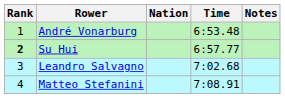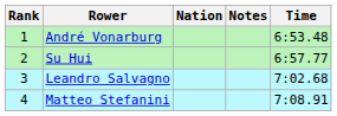columns swapped: Time <-> Notes
Su Hui | Rank: bold -> normal
